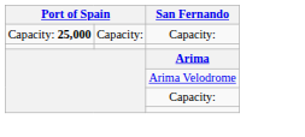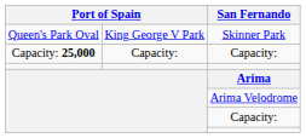+ row: Queen's Park Oval | King George V Park | Skinner Park
